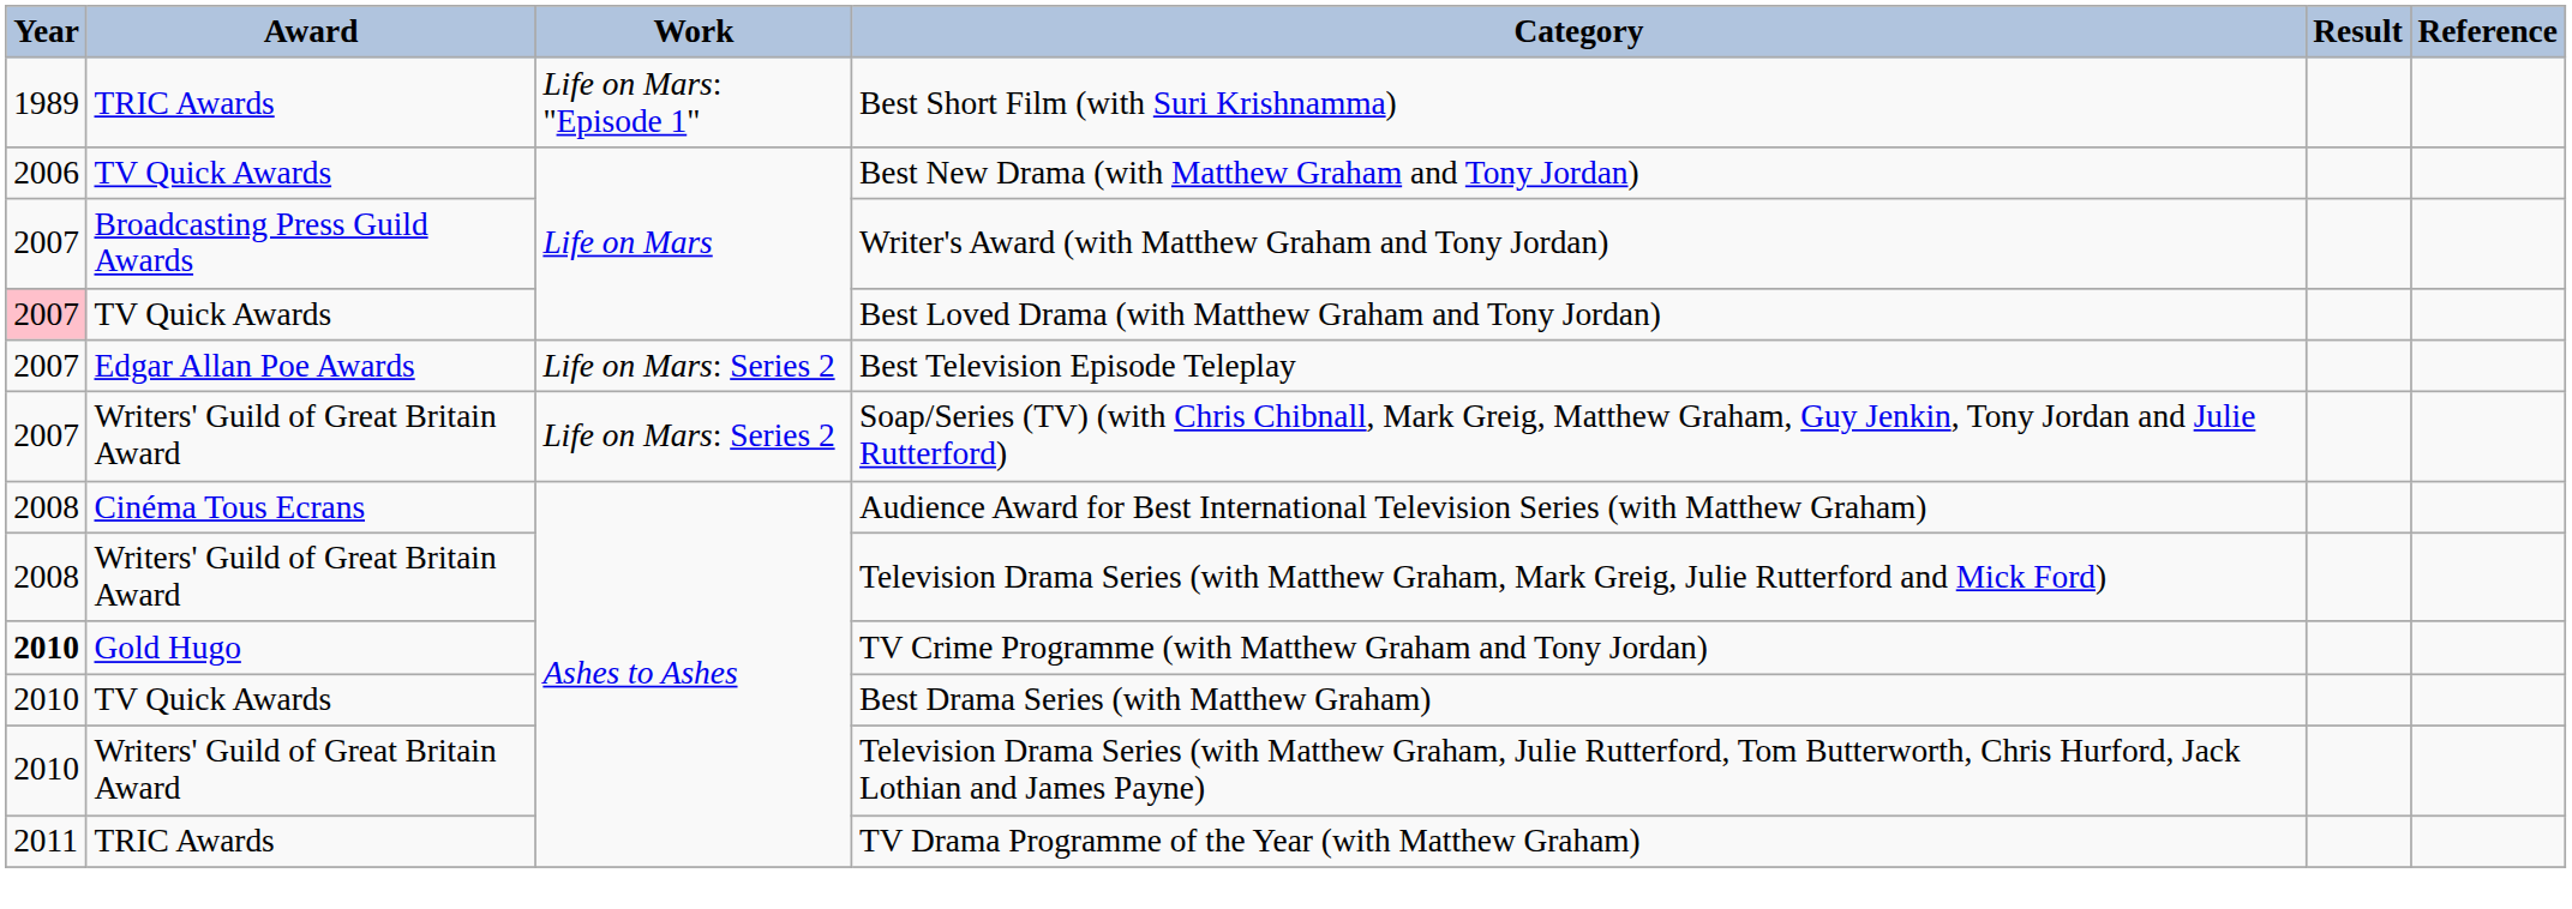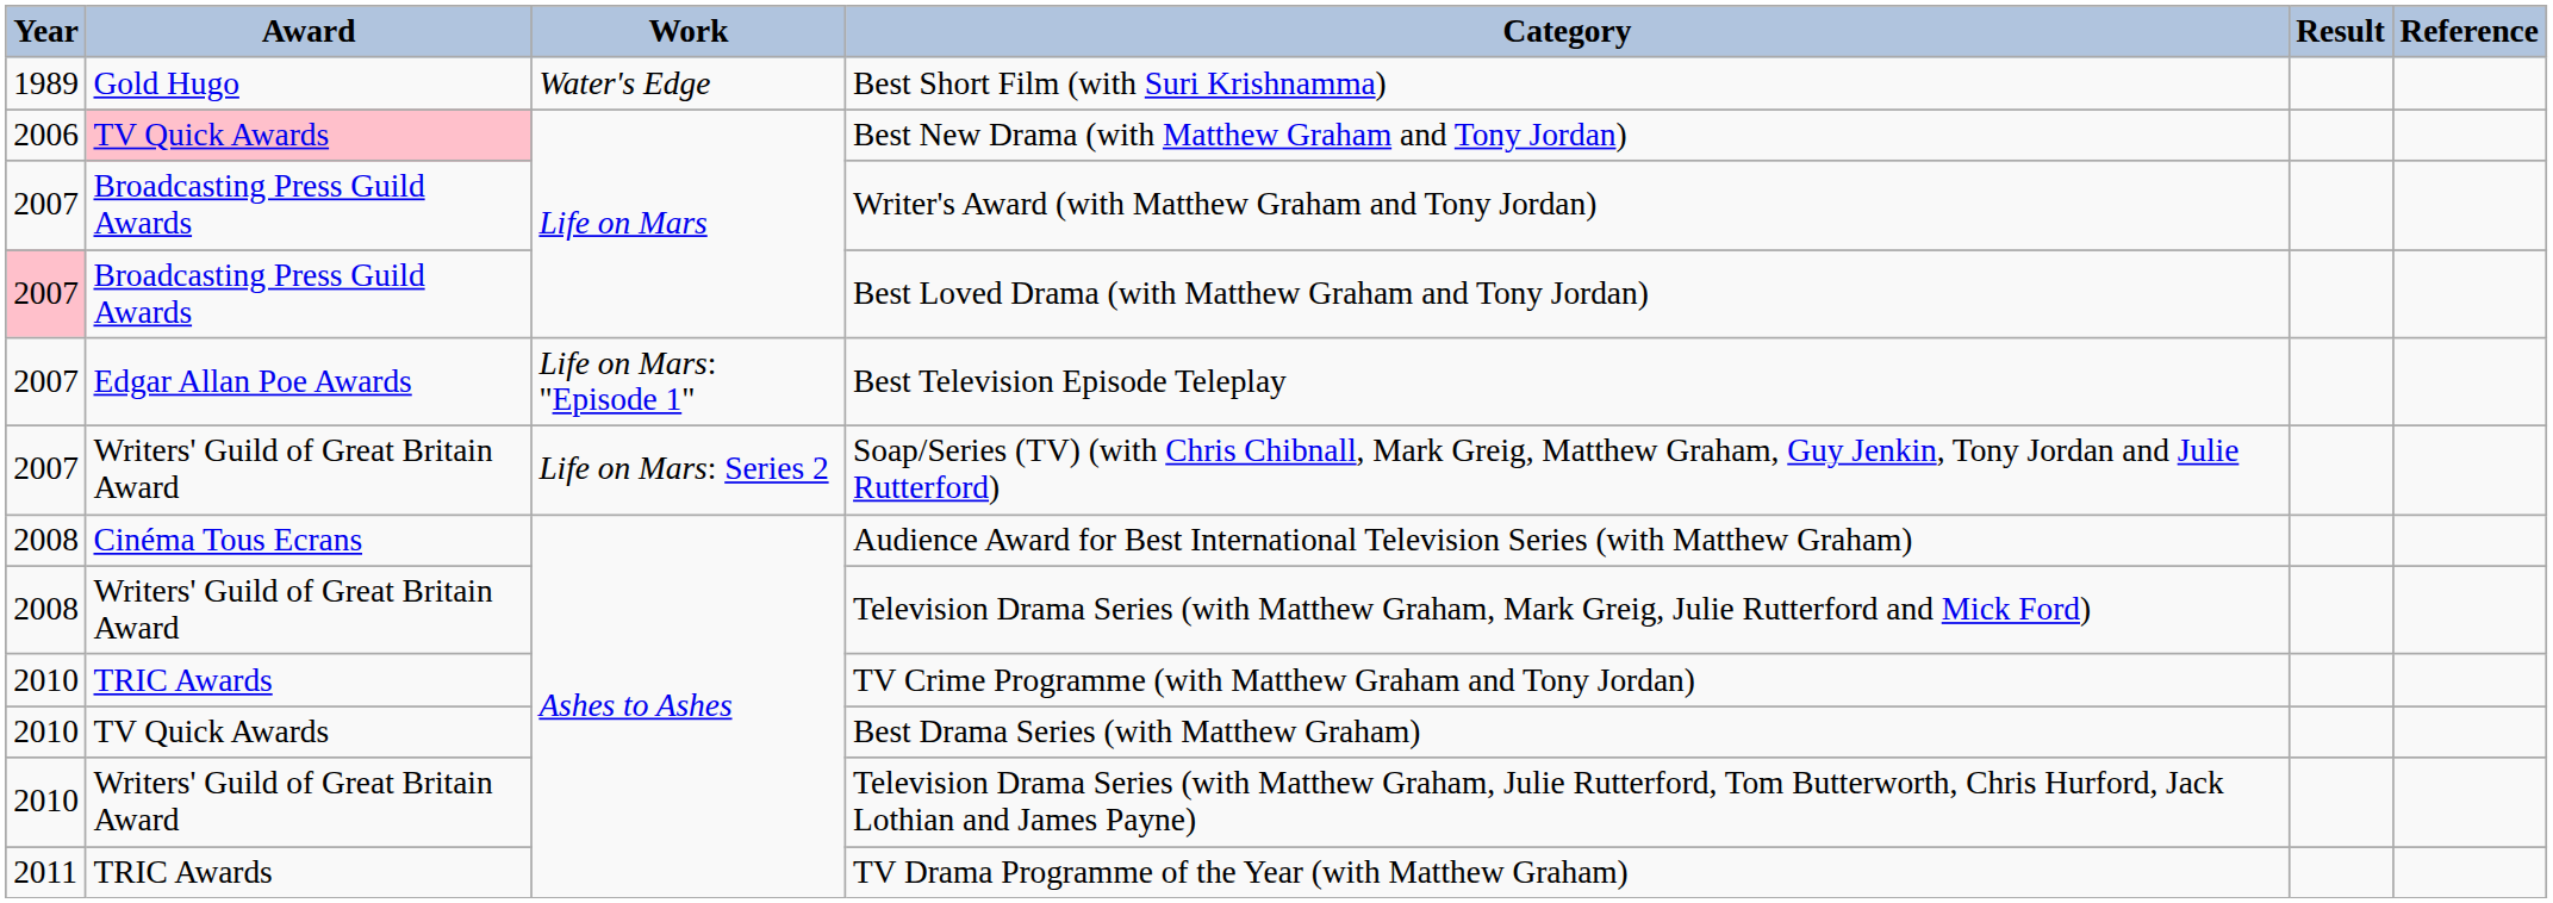Best Short Film (with Suri Krishnamma) | Award: TRIC Awards -> Gold Hugo
Best Short Film (with Suri Krishnamma) | Work: Life on Mars: "Episode 1" -> Water's Edge
Best New Drama (with Matthew Graham and Tony Jordan) | Award: no background -> pink background
Best Loved Drama (with Matthew Graham and Tony Jordan) | Award: TV Quick Awards -> Broadcasting Press Guild Awards
Best Television Episode Teleplay | Work: Life on Mars: Series 2 -> Life on Mars: "Episode 1"
TV Crime Programme (with Matthew Graham and Tony Jordan) | Year: bold -> normal
TV Crime Programme (with Matthew Graham and Tony Jordan) | Award: Gold Hugo -> TRIC Awards
